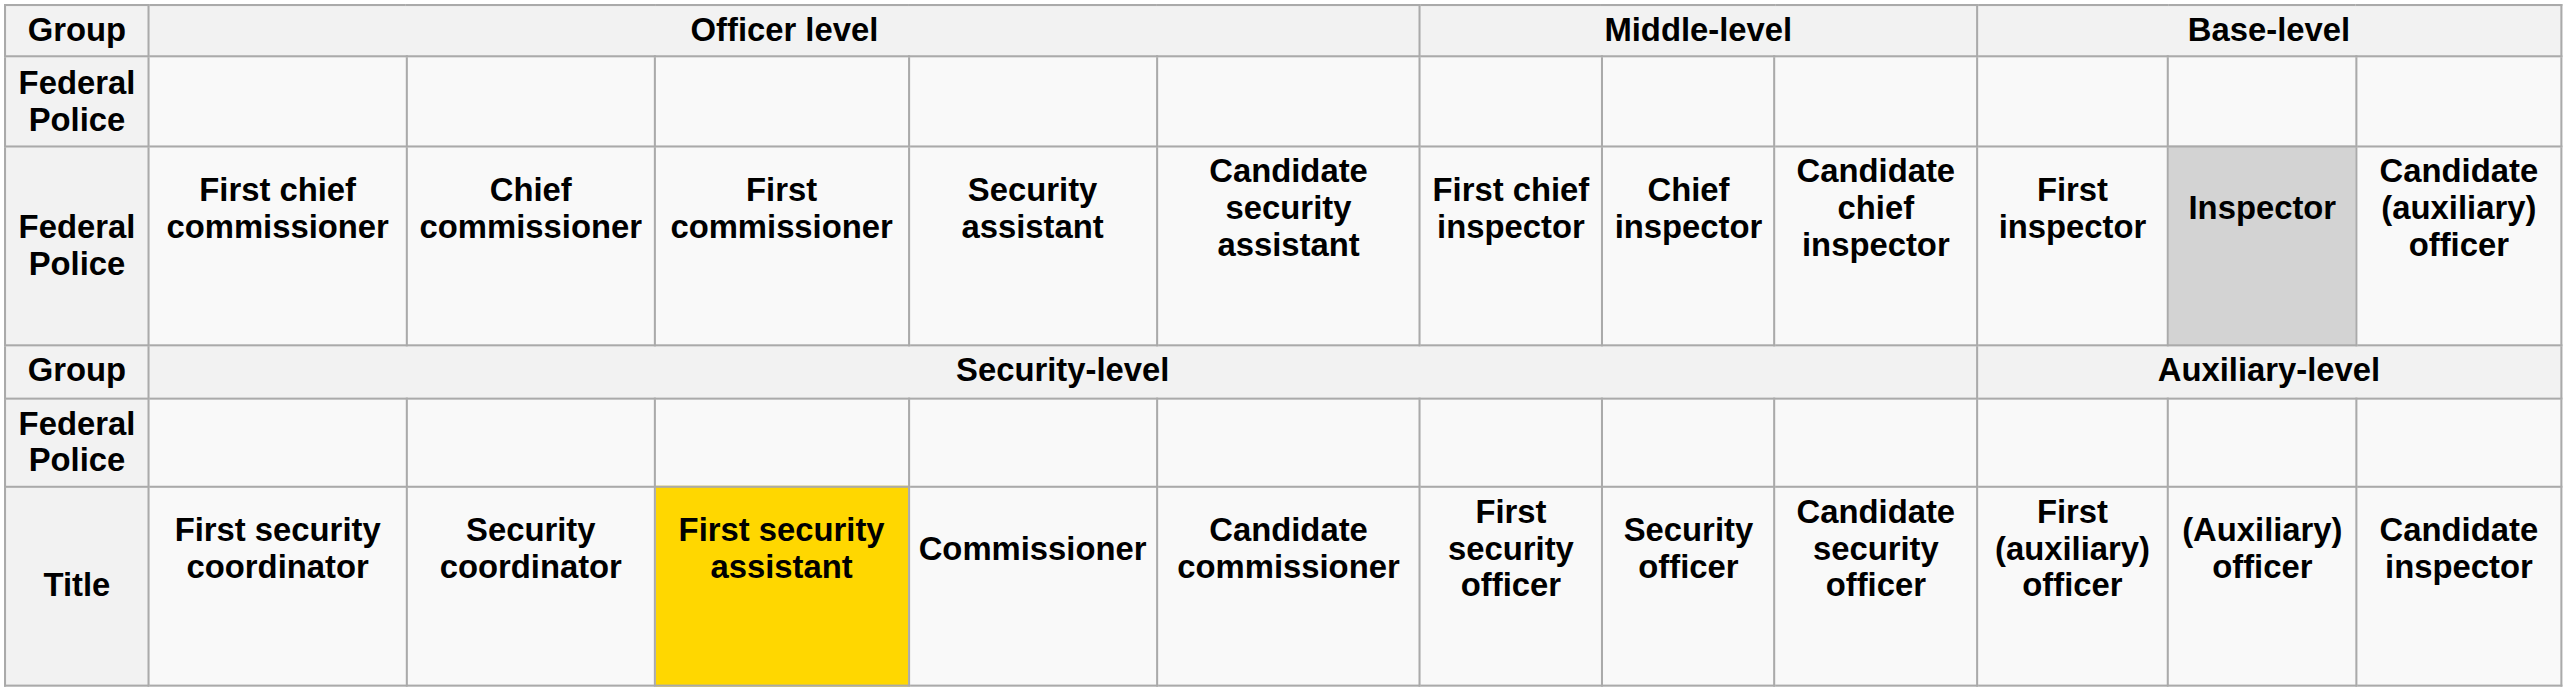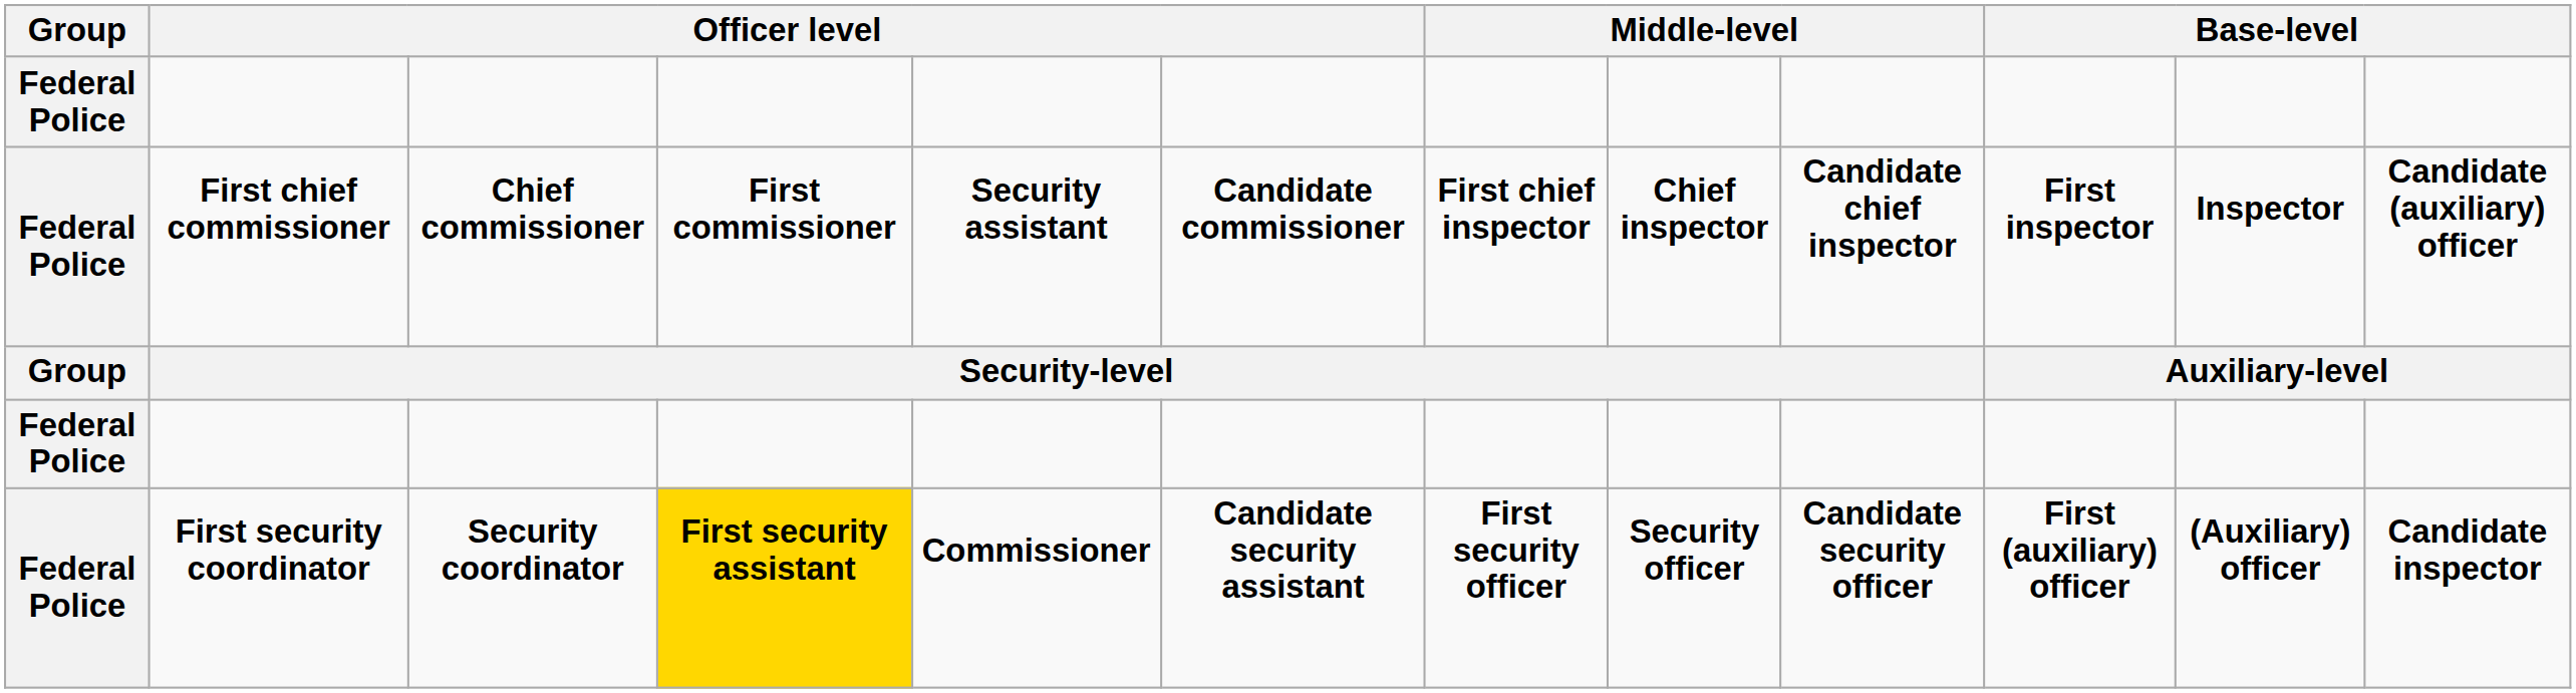First chief commissioner | column 6: Candidate security assistant -> Candidate commissioner
First chief commissioner | column 11: lightgrey background -> no background
First security coordinator | Group: Title -> Federal Police
First security coordinator | column 6: Candidate commissioner -> Candidate security assistant
